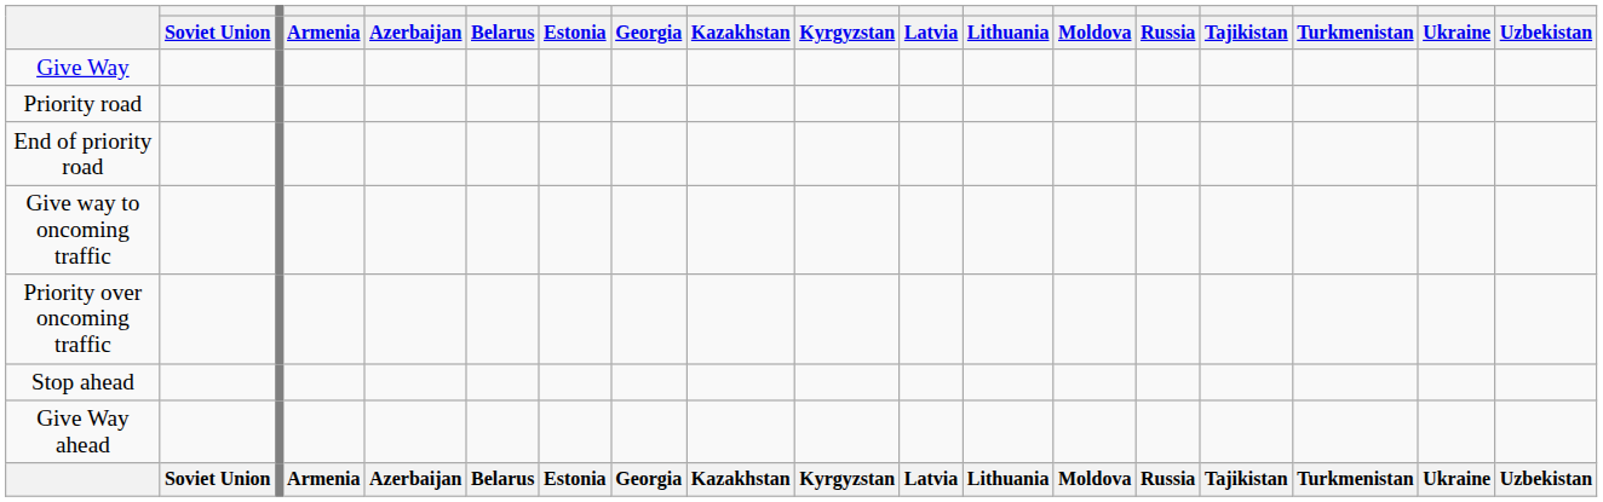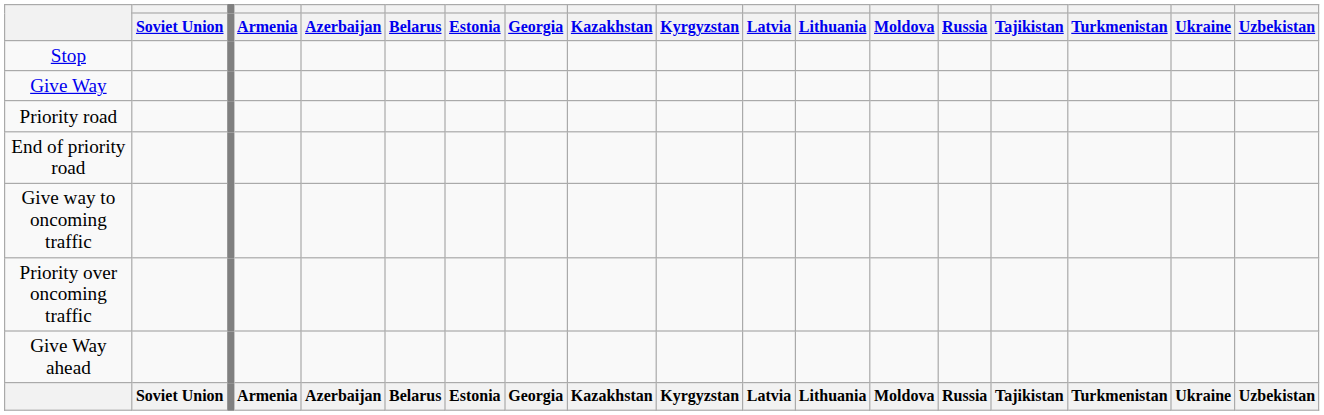+ row: Stop
- row: Stop ahead
